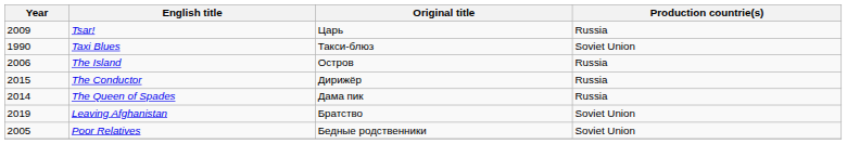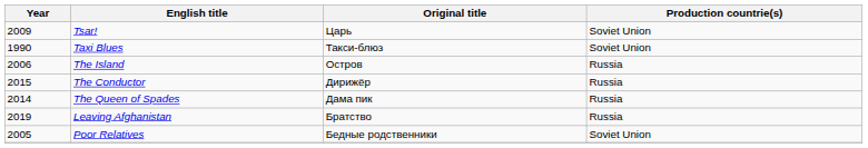Tsar! | Production countrie(s): Russia -> Soviet Union
Leaving Afghanistan | Production countrie(s): Soviet Union -> Russia
